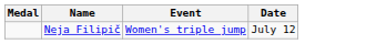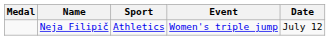+ column: Sport | Athletics
